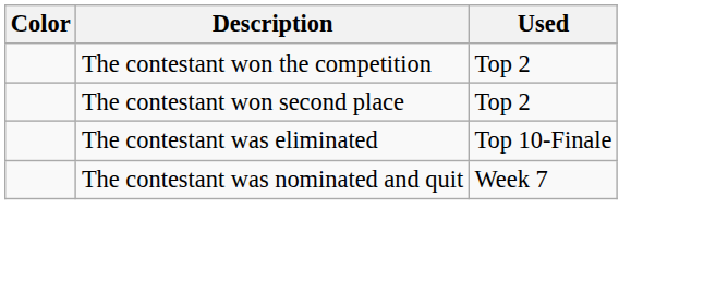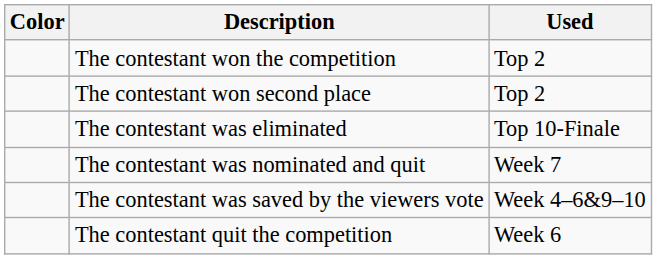+ row: The contestant was saved by the viewers vote | Week 4–6&9–10
+ row: The contestant quit the competition | Week 6
